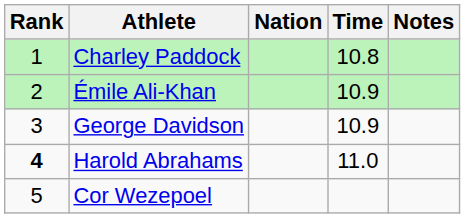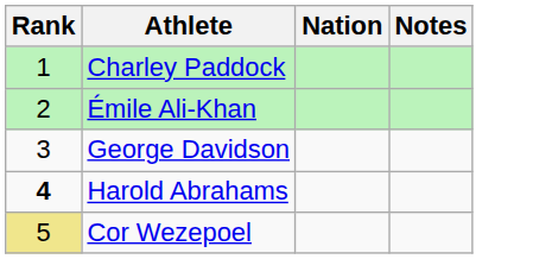- column: Time | 10.8 | 10.9 | 10.9 | 11.0
Cor Wezepoel | Rank: no background -> khaki background
